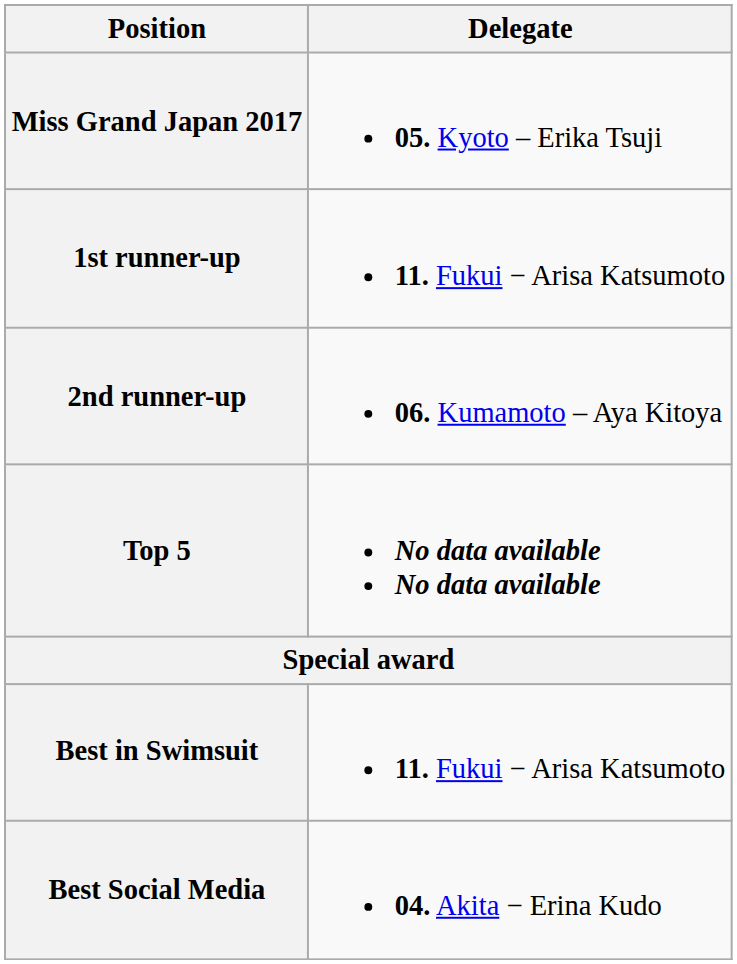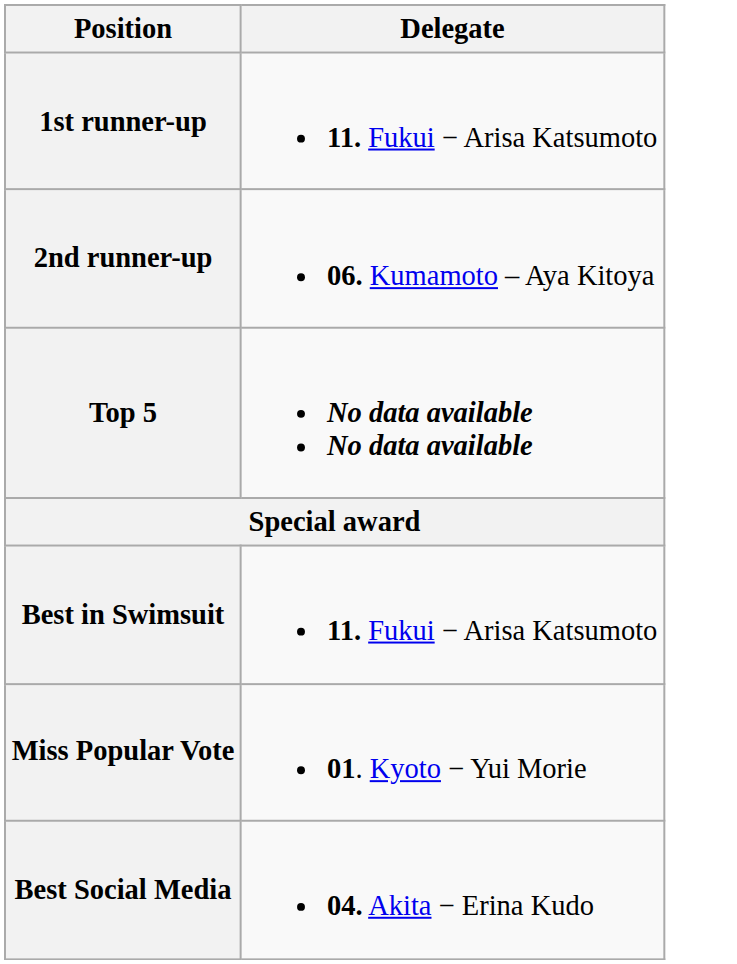- row: Miss Grand Japan 2017 | 05. Kyoto – Erika Tsuji
+ row: Miss Popular Vote | 01. Kyoto − Yui Morie
